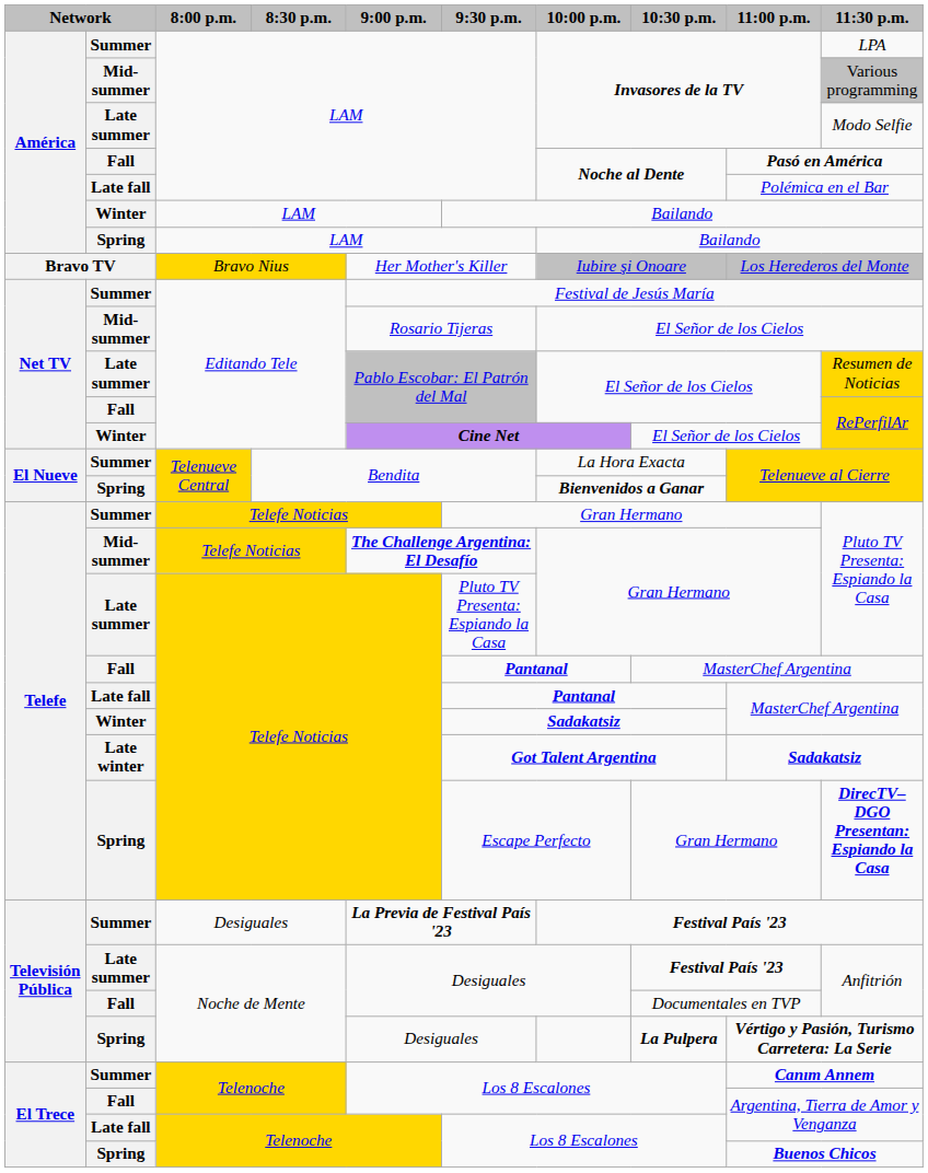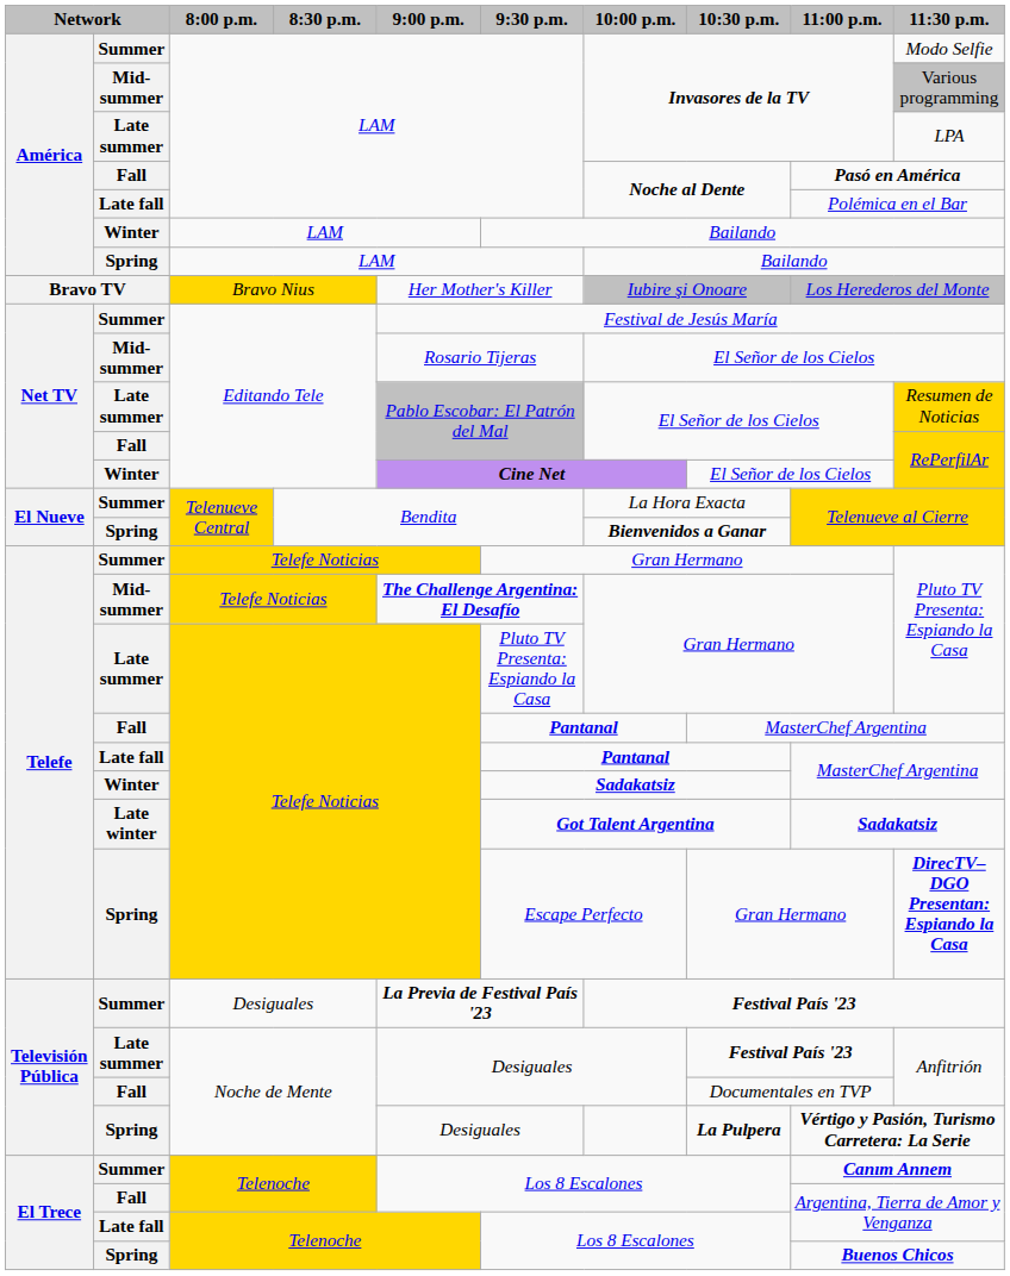Summer / LAM | 11:30 p.m.: LPA -> Modo Selfie
Late summer / LAM | 11:30 p.m.: Modo Selfie -> LPA
